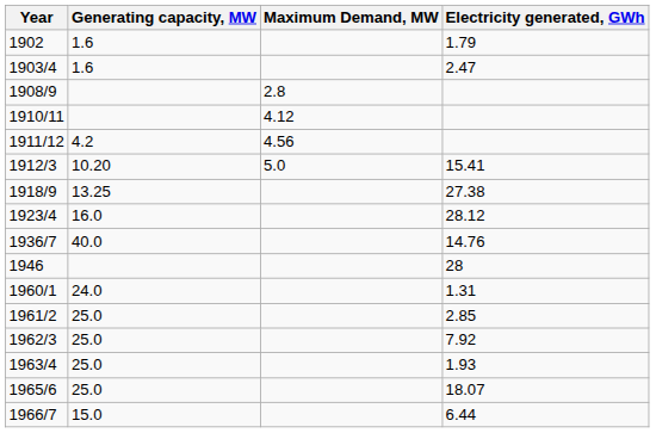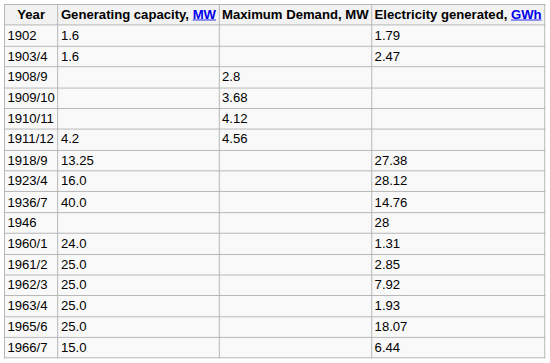+ row: 1909/10 | 3.68
- row: 1912/3 | 10.20 | 5.0 | 15.41
